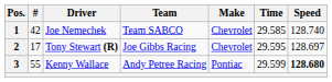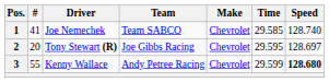1 | #: 42 -> 41
2 | #: 17 -> 20
3 | Make: Pontiac -> Chevrolet
